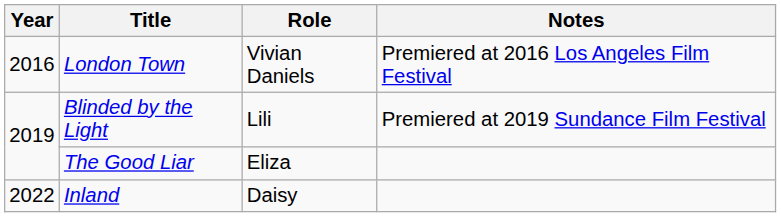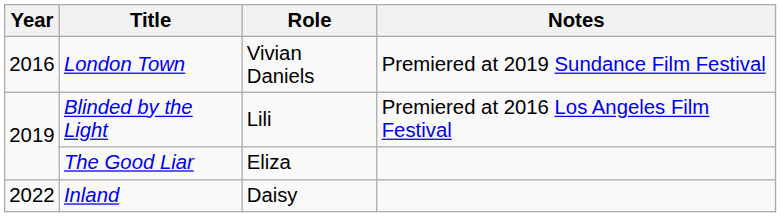London Town | Notes: Premiered at 2016 Los Angeles Film Festival -> Premiered at 2019 Sundance Film Festival
Blinded by the Light | Notes: Premiered at 2019 Sundance Film Festival -> Premiered at 2016 Los Angeles Film Festival
